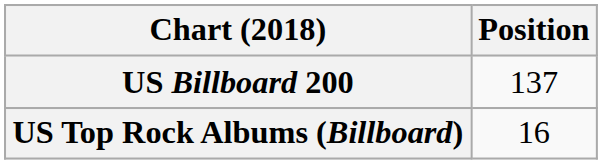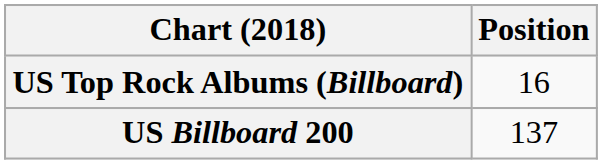rows swapped: US Billboard 200 <-> US Top Rock Albums (Billboard)
